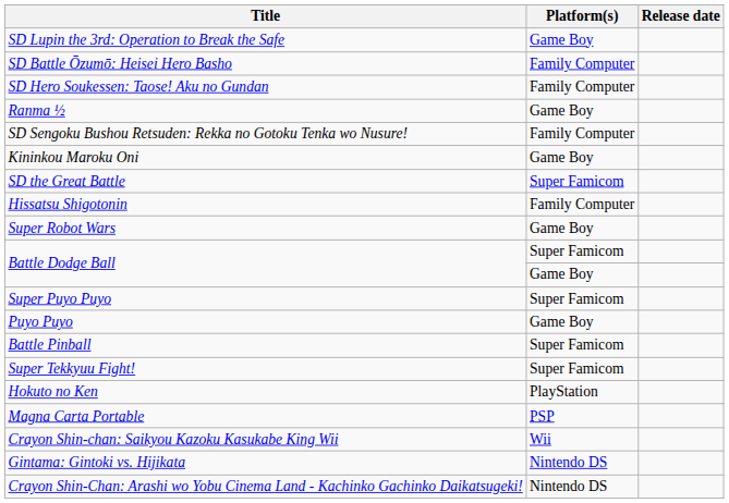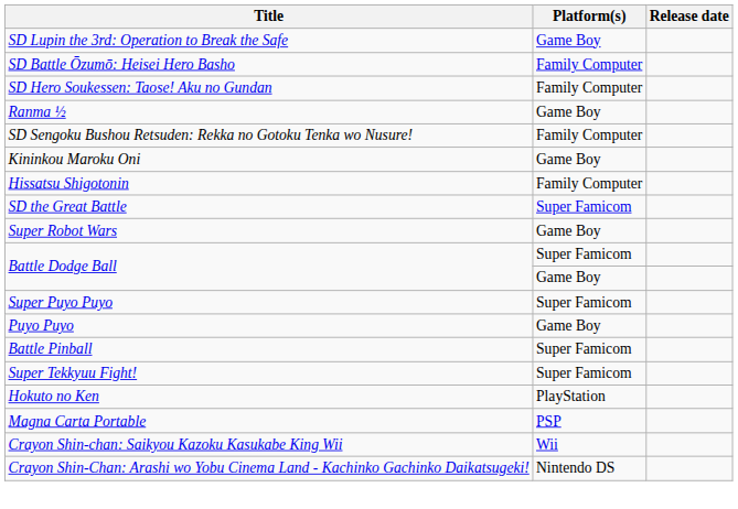rows swapped: Hissatsu Shigotonin <-> SD the Great Battle
- row: Gintama: Gintoki vs. Hijikata | Nintendo DS
